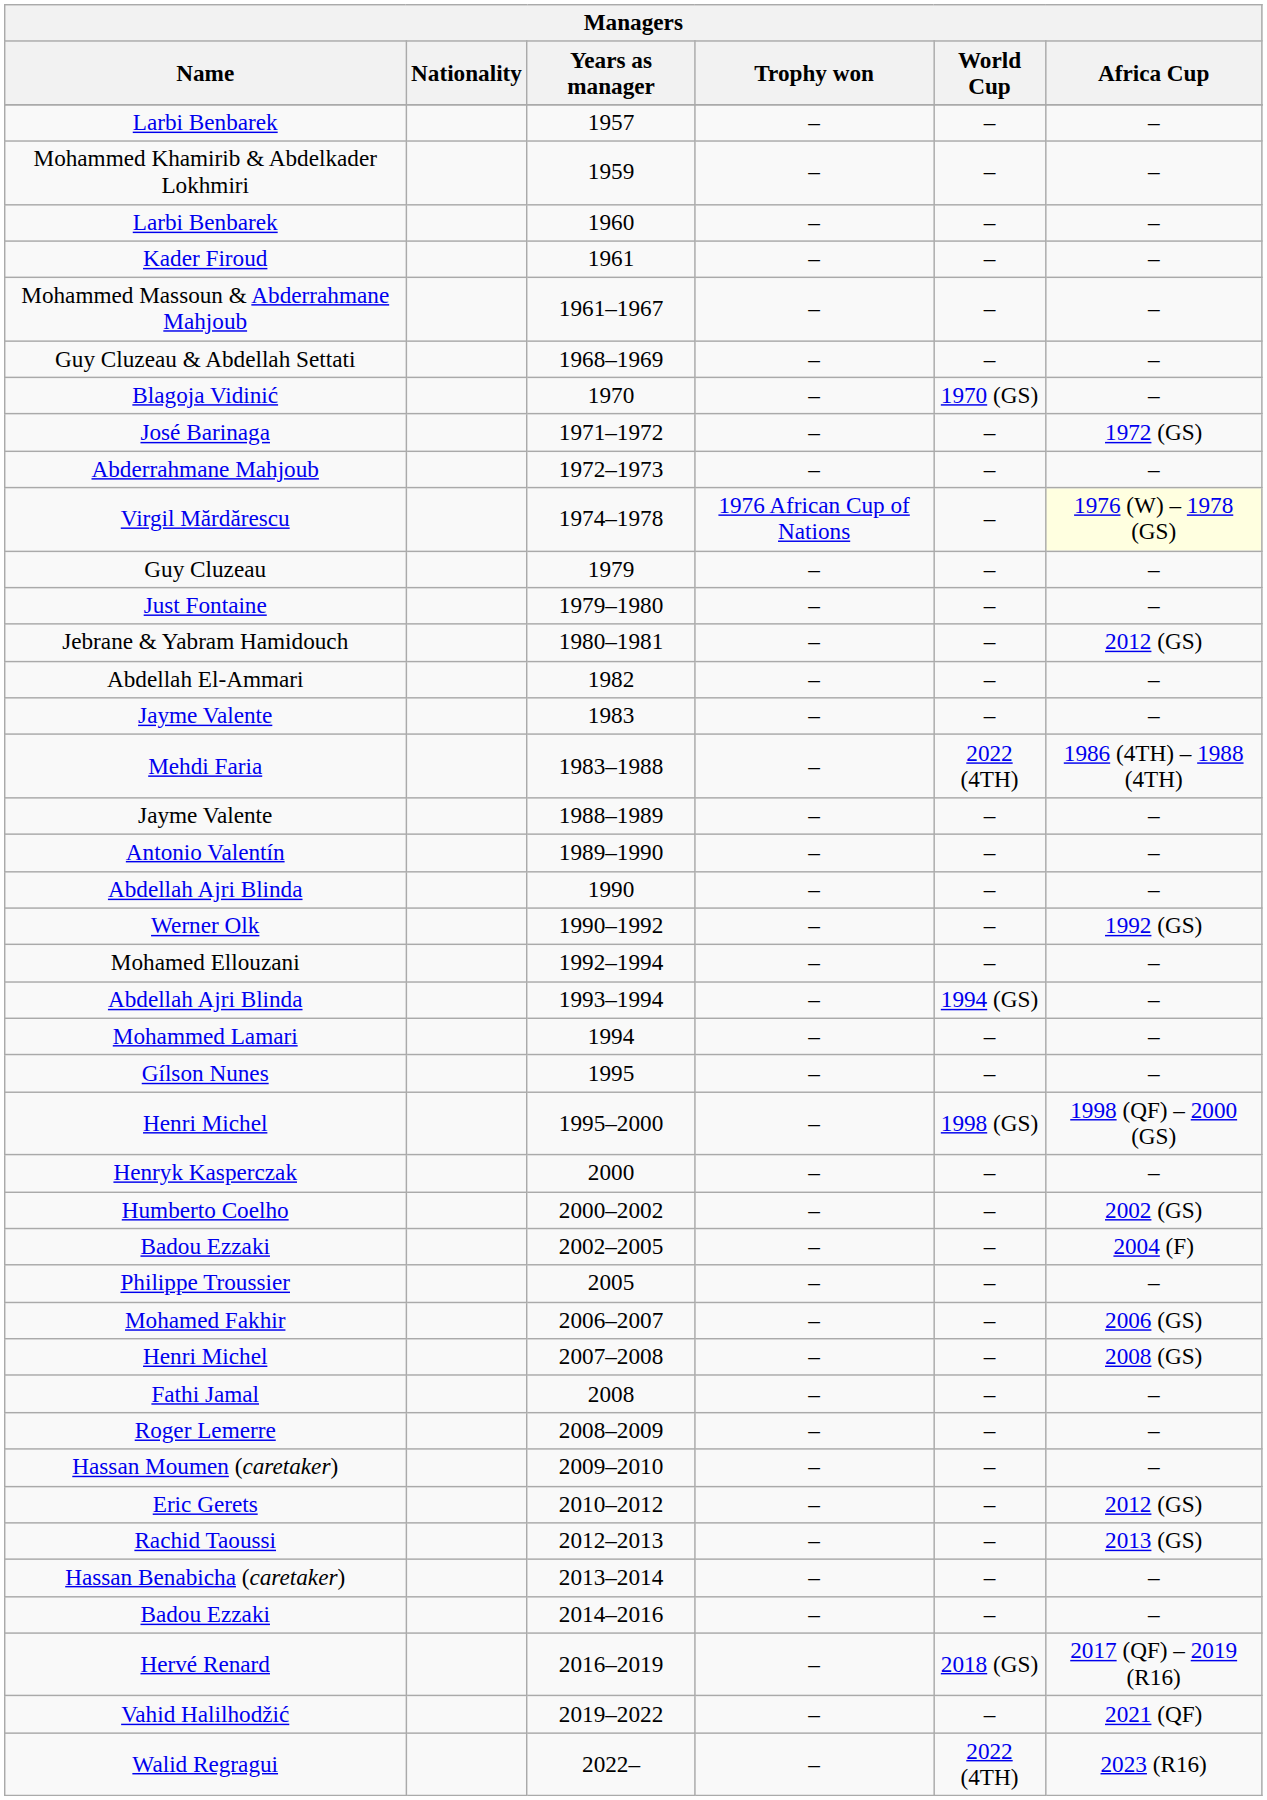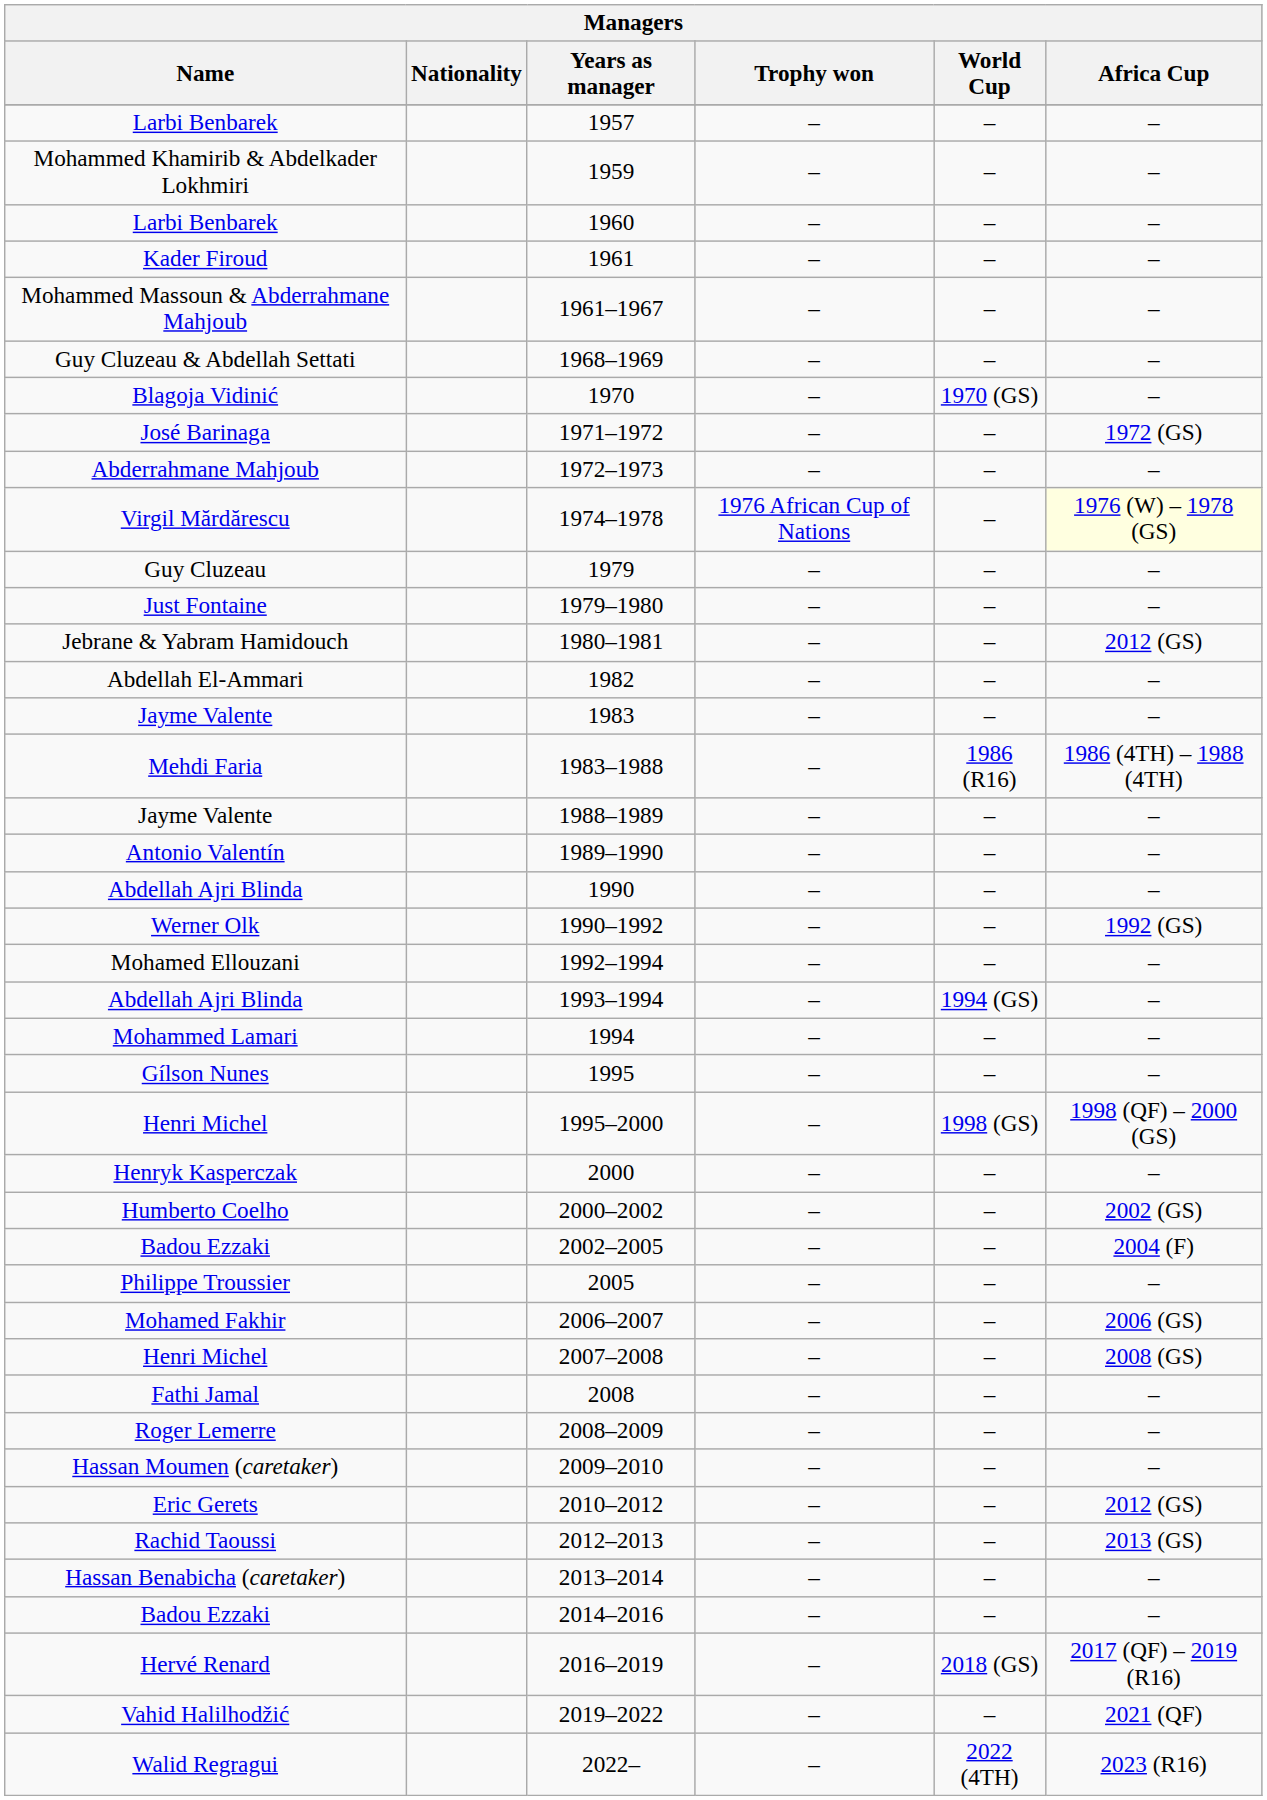1983–1988 | World Cup: 2022 (4TH) -> 1986 (R16)
